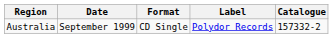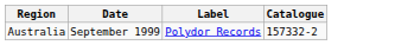- column: Format | CD Single
